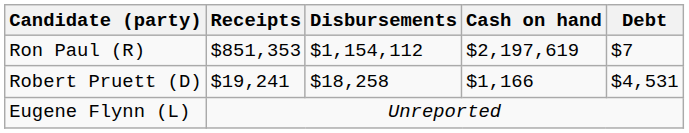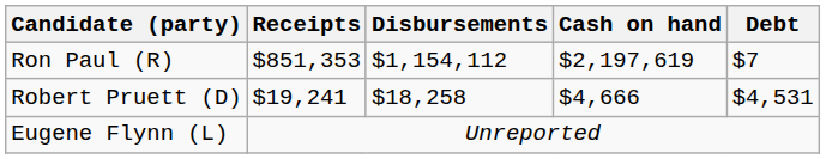Robert Pruett (D) | Cash on hand: $1,166 -> $4,666
